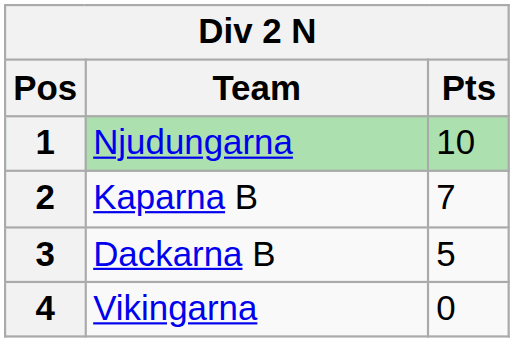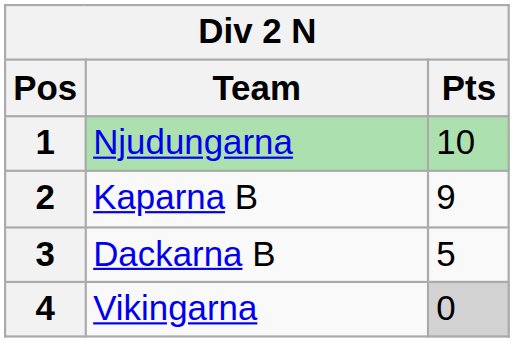2 | Pts: 7 -> 9
4 | Pts: no background -> lightgrey background
